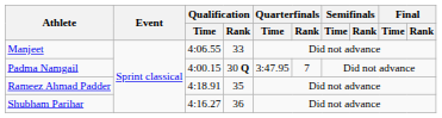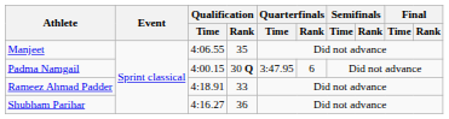Manjeet | Qualification / Rank: 33 -> 35
Padma Namgail | Quarterfinals / Rank: 7 -> 6
Rameez Ahmad Padder | Qualification / Rank: 35 -> 33
